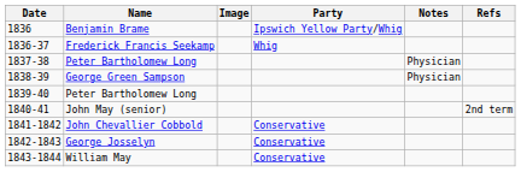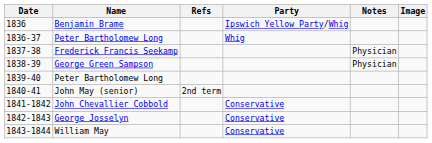columns swapped: Image <-> Refs
1836-37 | Name: Frederick Francis Seekamp -> Peter Bartholomew Long
1837-38 | Name: Peter Bartholomew Long -> Frederick Francis Seekamp
